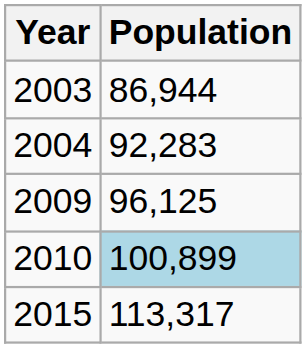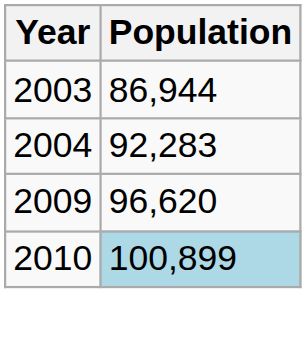2009 | Population: 96,125 -> 96,620
- row: 2015 | 113,317
